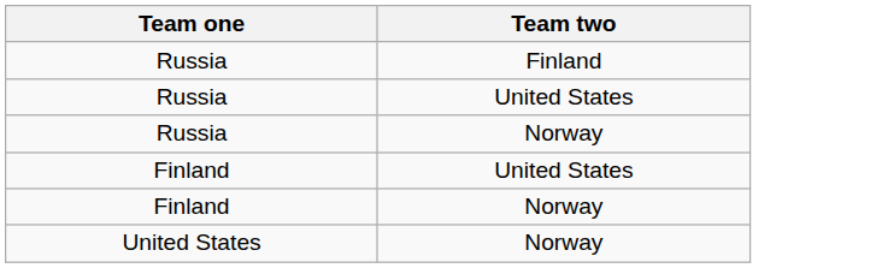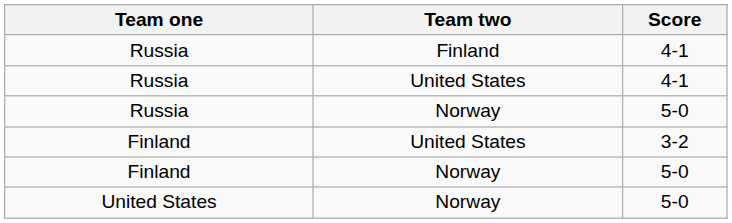+ column: Score | 4-1 | 4-1 | 5-0 | 3-2 | 5-0 | 5-0
